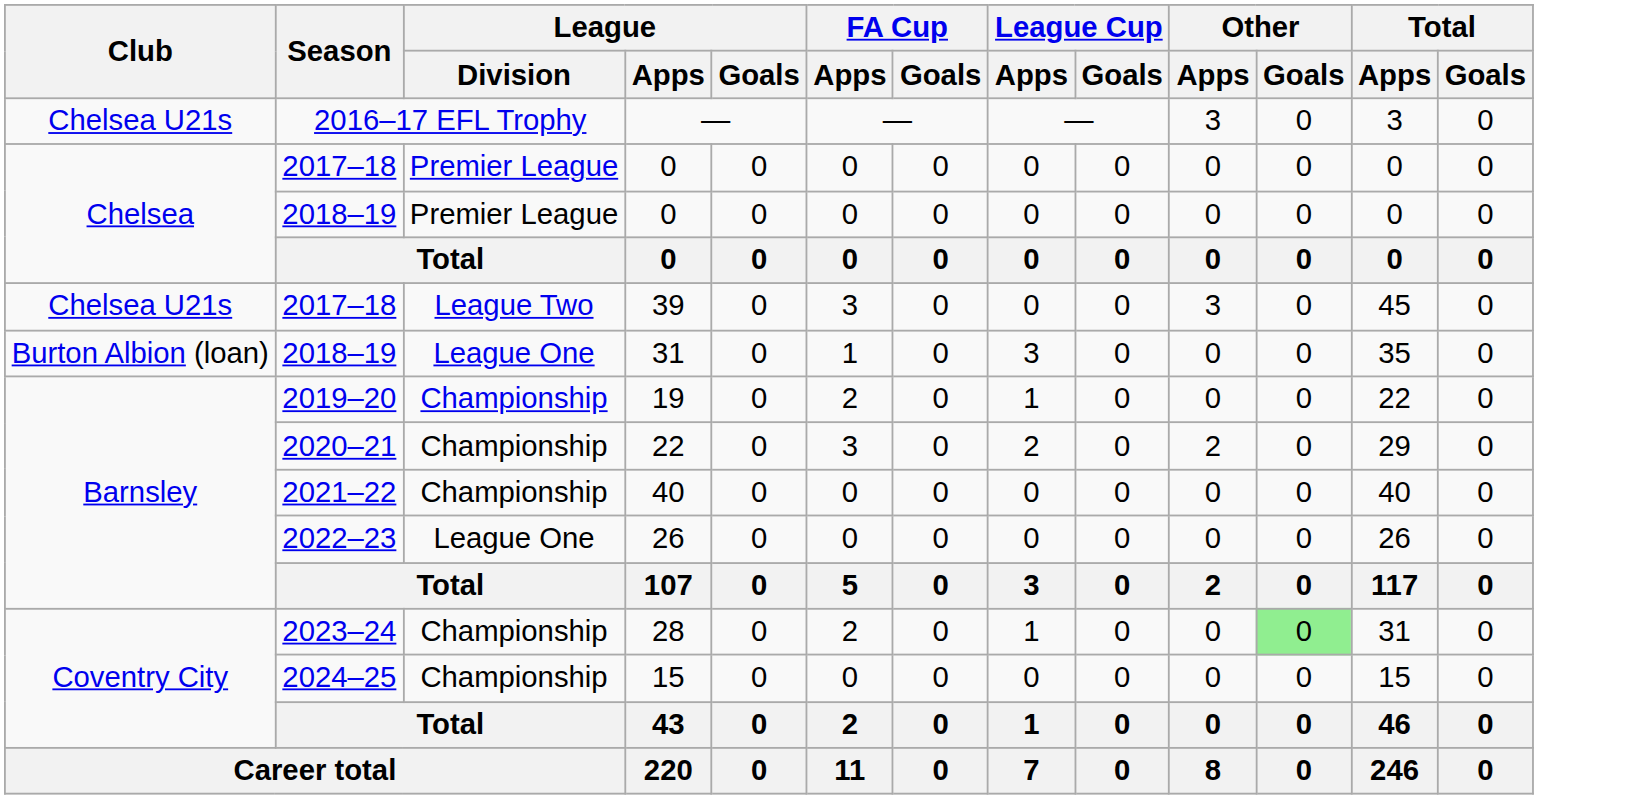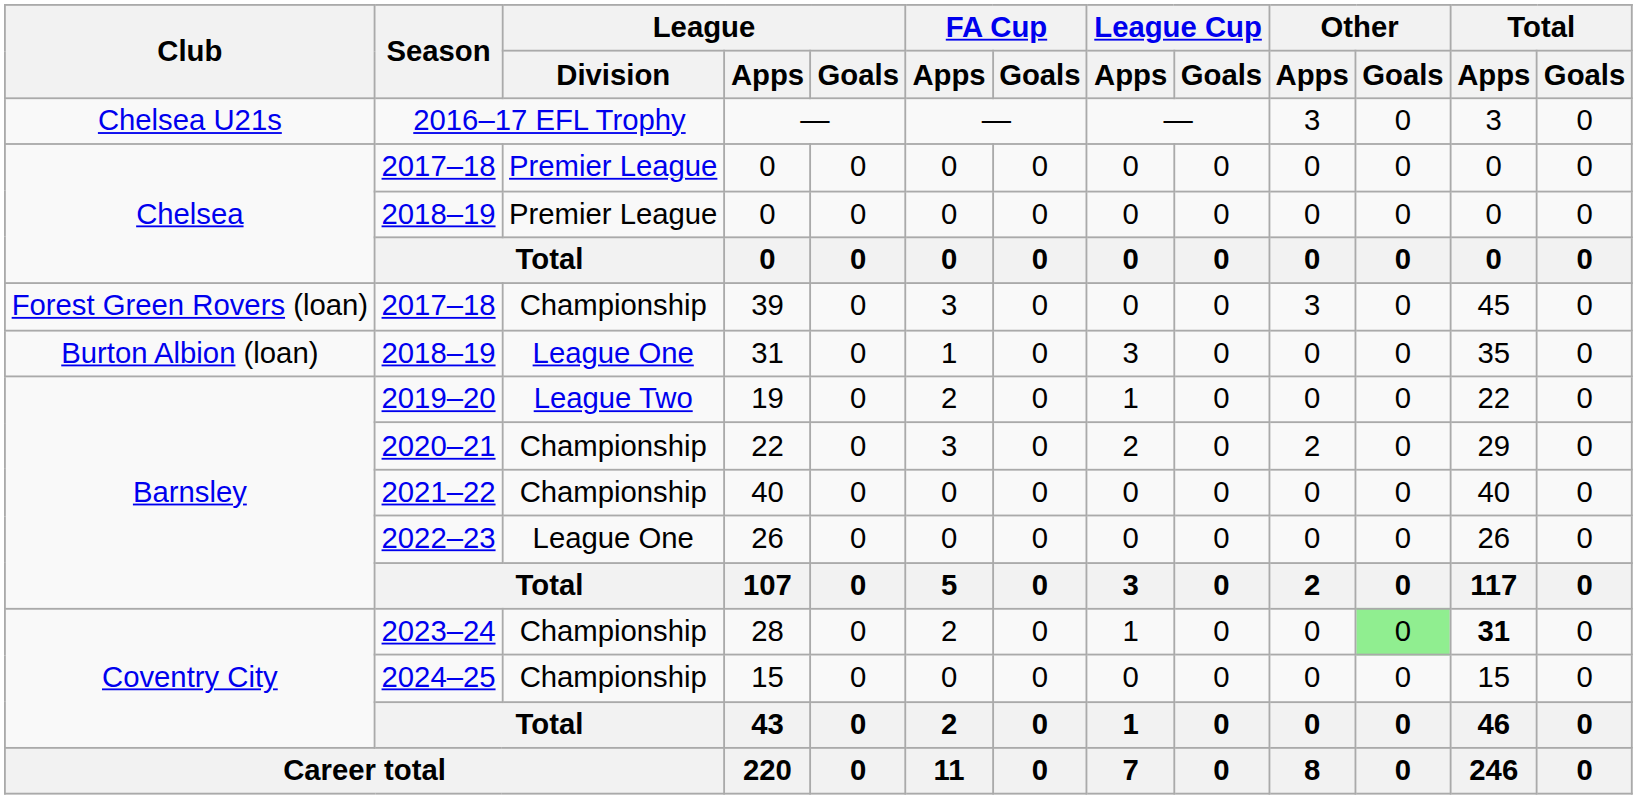39 | Club: Chelsea U21s -> Forest Green Rovers (loan)
39 | League / Division: League Two -> Championship
19 | League / Division: Championship -> League Two
28 | Total / Apps: normal -> bold
